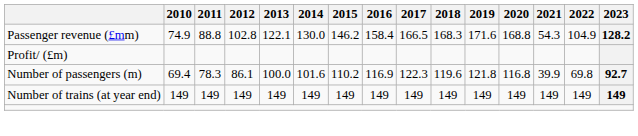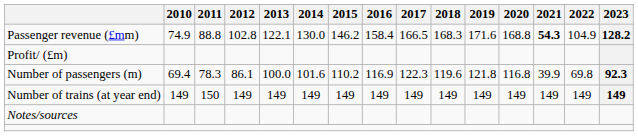Passenger revenue (£mm) | 2021: normal -> bold
Number of passengers (m) | 2023: 92.7 -> 92.3
Number of trains (at year end) | 2011: 149 -> 150
+ row: Notes/sources
